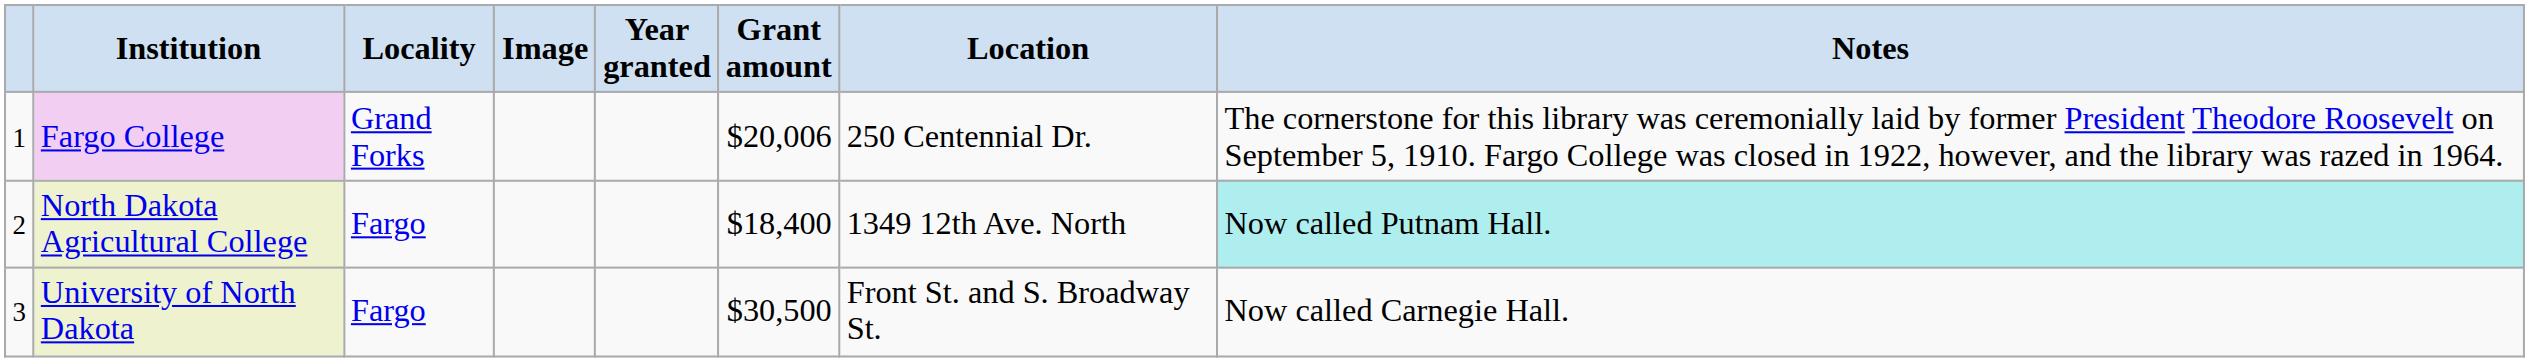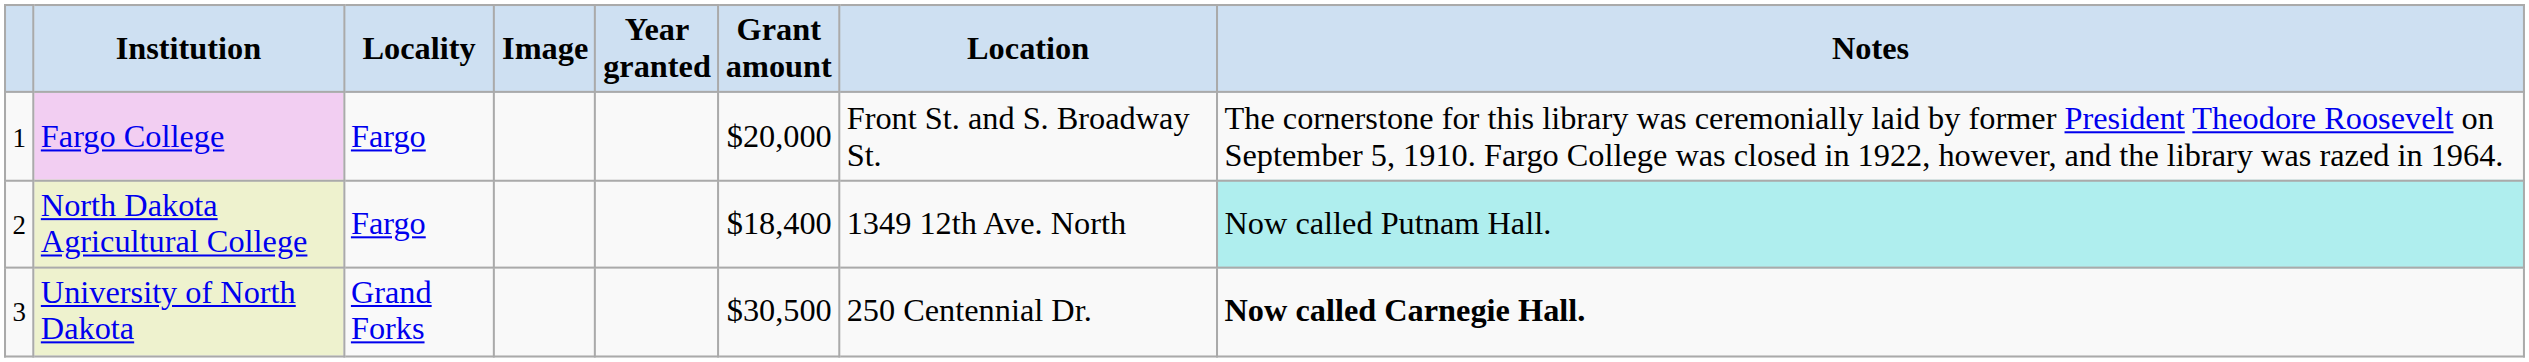Fargo College | Locality: Grand Forks -> Fargo
Fargo College | Grant amount: $20,006 -> $20,000
Fargo College | Location: 250 Centennial Dr. -> Front St. and S. Broadway St.
University of North Dakota | Locality: Fargo -> Grand Forks
University of North Dakota | Location: Front St. and S. Broadway St. -> 250 Centennial Dr.
University of North Dakota | Notes: normal -> bold
